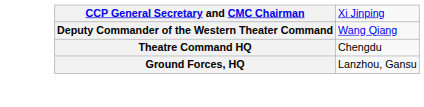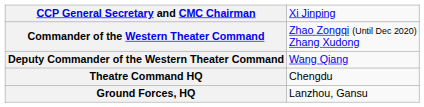+ row: Commander of the Western Theater Command | Zhao Zongqi (Until Dec 2020) Zhang Xudong
